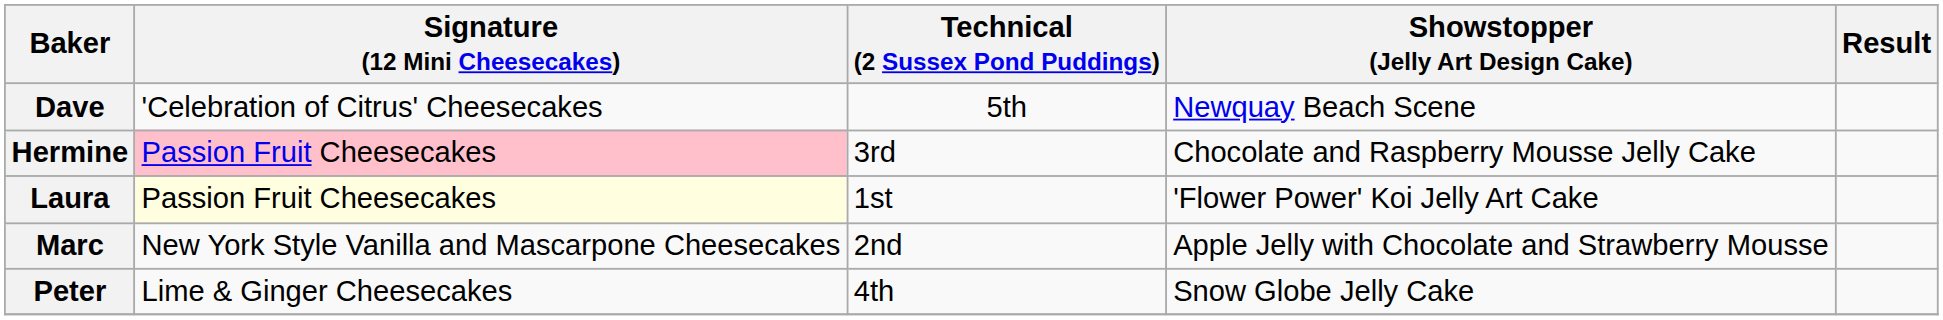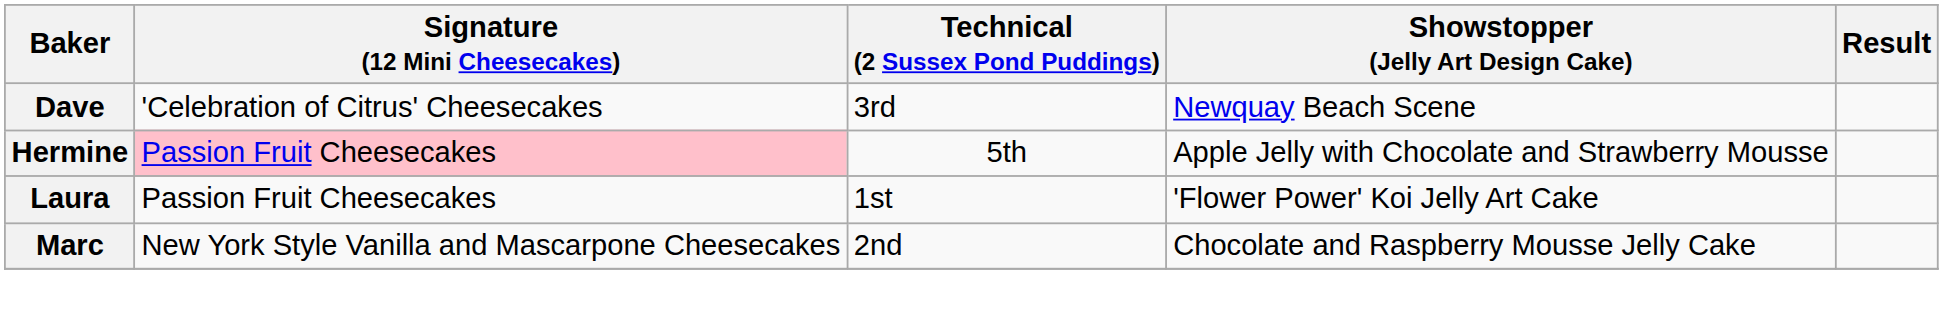Dave | Technical (2 Sussex Pond Puddings): 5th -> 3rd
Hermine | Technical (2 Sussex Pond Puddings): 3rd -> 5th
Hermine | Showstopper (Jelly Art Design Cake): Chocolate and Raspberry Mousse Jelly Cake -> Apple Jelly with Chocolate and Strawberry Mousse
Laura | Signature (12 Mini Cheesecakes): lightyellow background -> no background
Marc | Showstopper (Jelly Art Design Cake): Apple Jelly with Chocolate and Strawberry Mousse -> Chocolate and Raspberry Mousse Jelly Cake
- row: Peter | Lime & Ginger Cheesecakes | 4th | Snow Globe Jelly Cake
